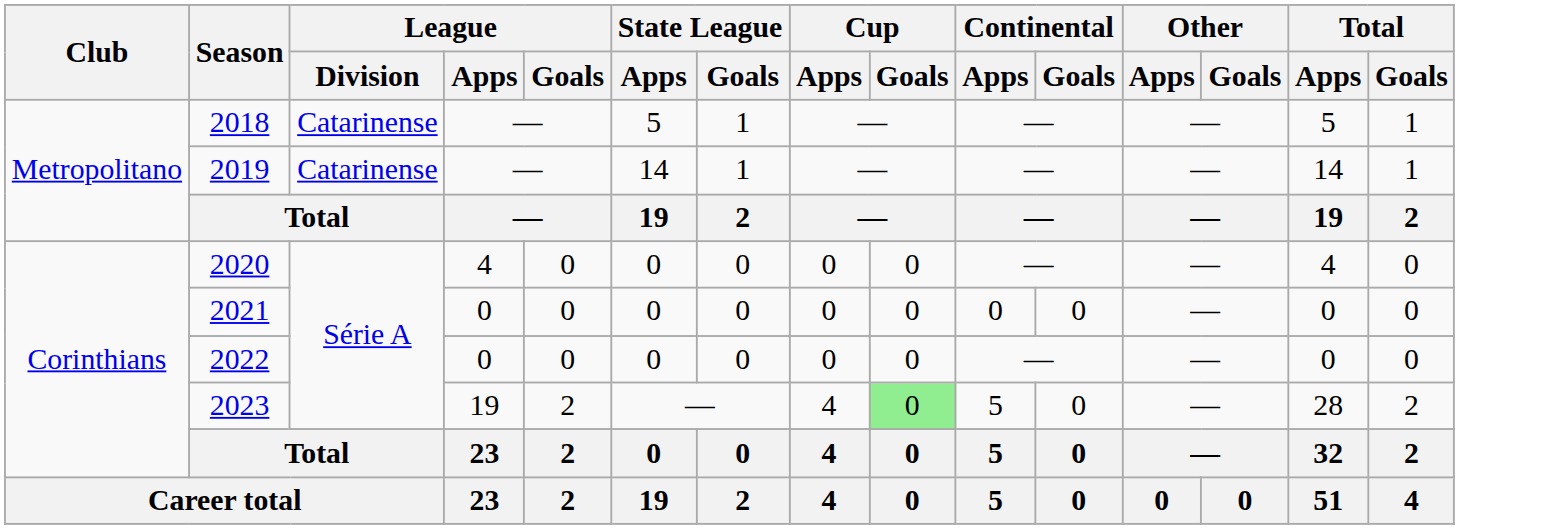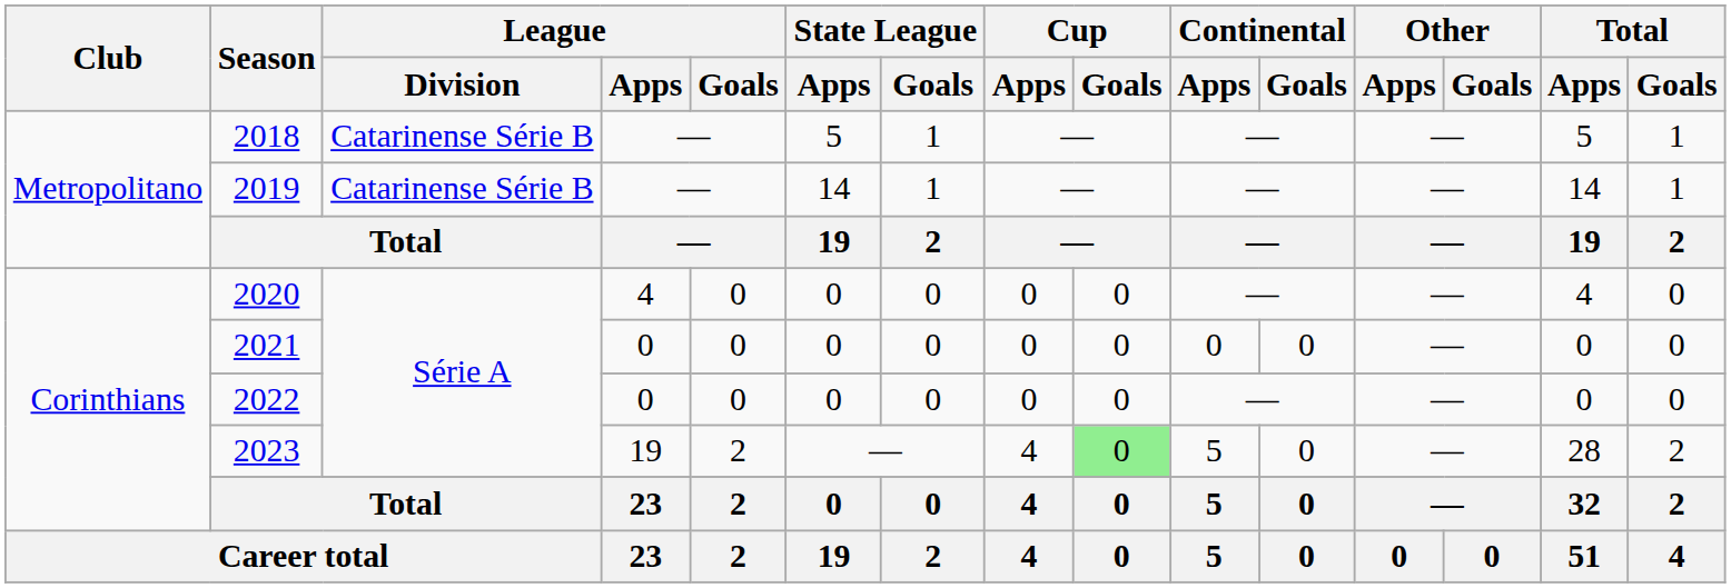2018 | League / Division: Catarinense -> Catarinense Série B
2019 | League / Division: Catarinense -> Catarinense Série B
